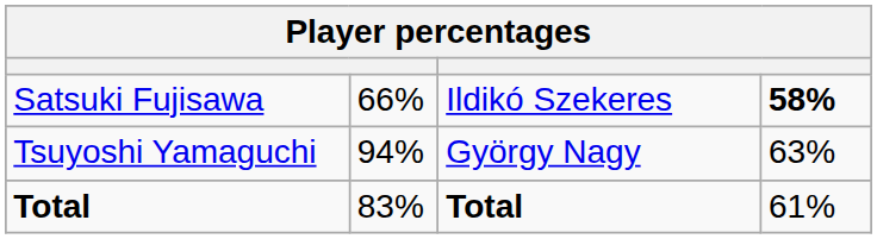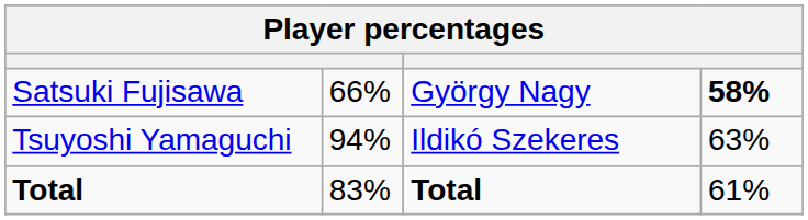Satsuki Fujisawa | column 3: Ildikó Szekeres -> György Nagy
Tsuyoshi Yamaguchi | column 3: György Nagy -> Ildikó Szekeres
